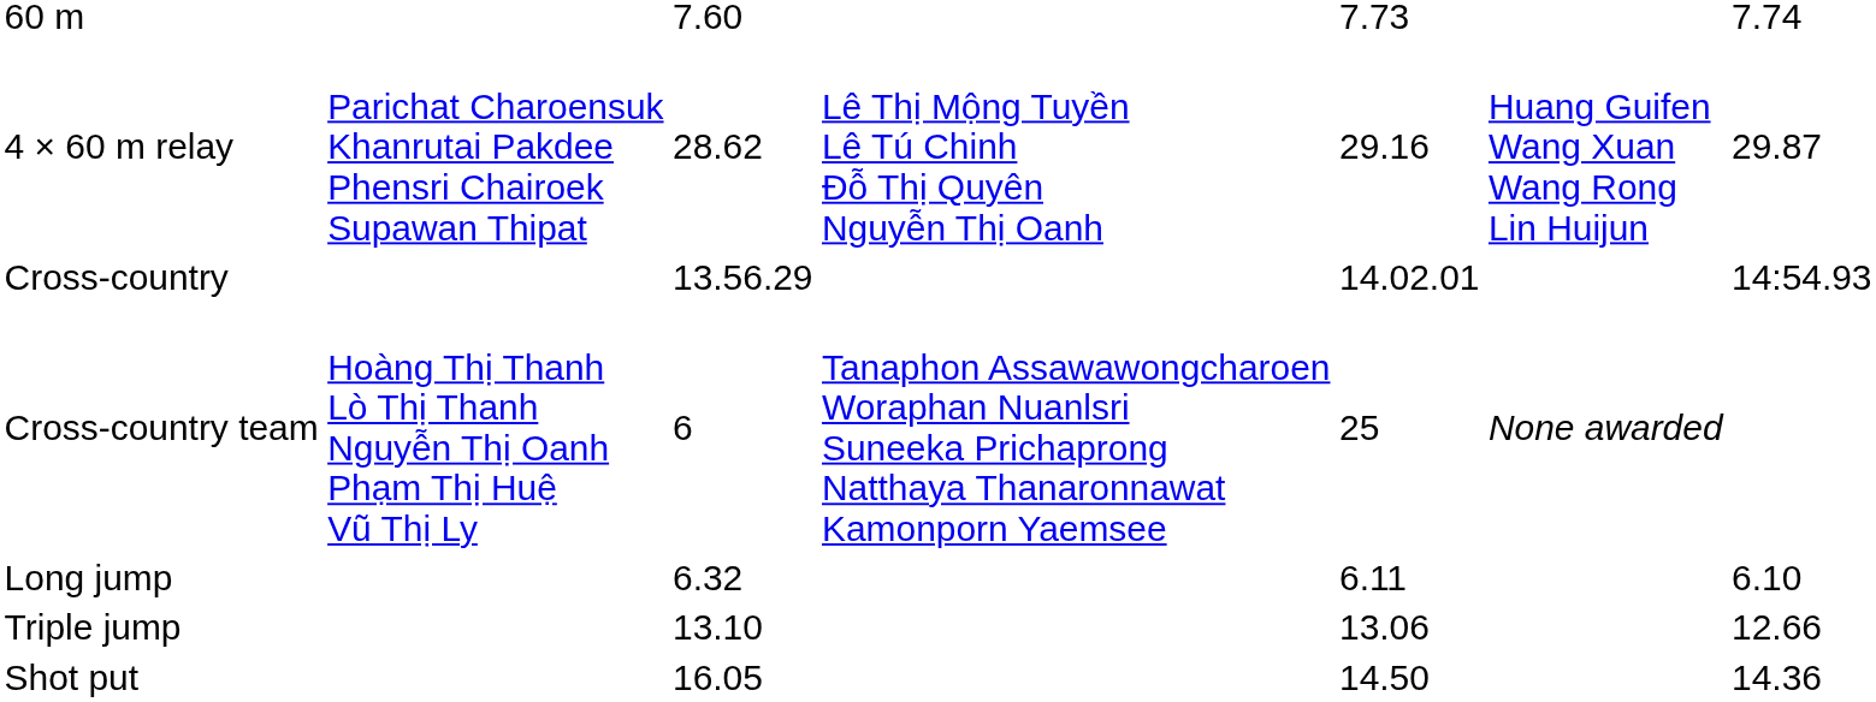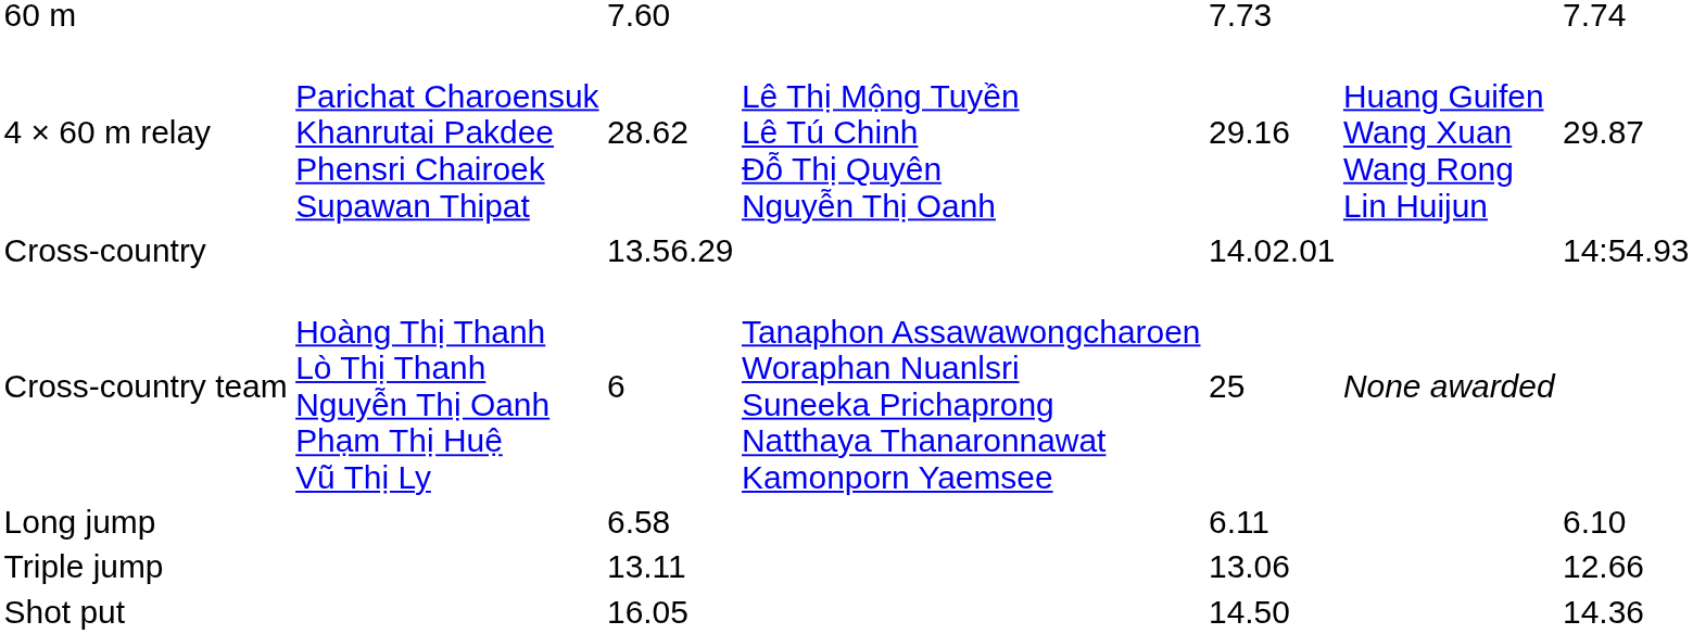Long jump | column 3: 6.32 -> 6.58
Triple jump | column 3: 13.10 -> 13.11
